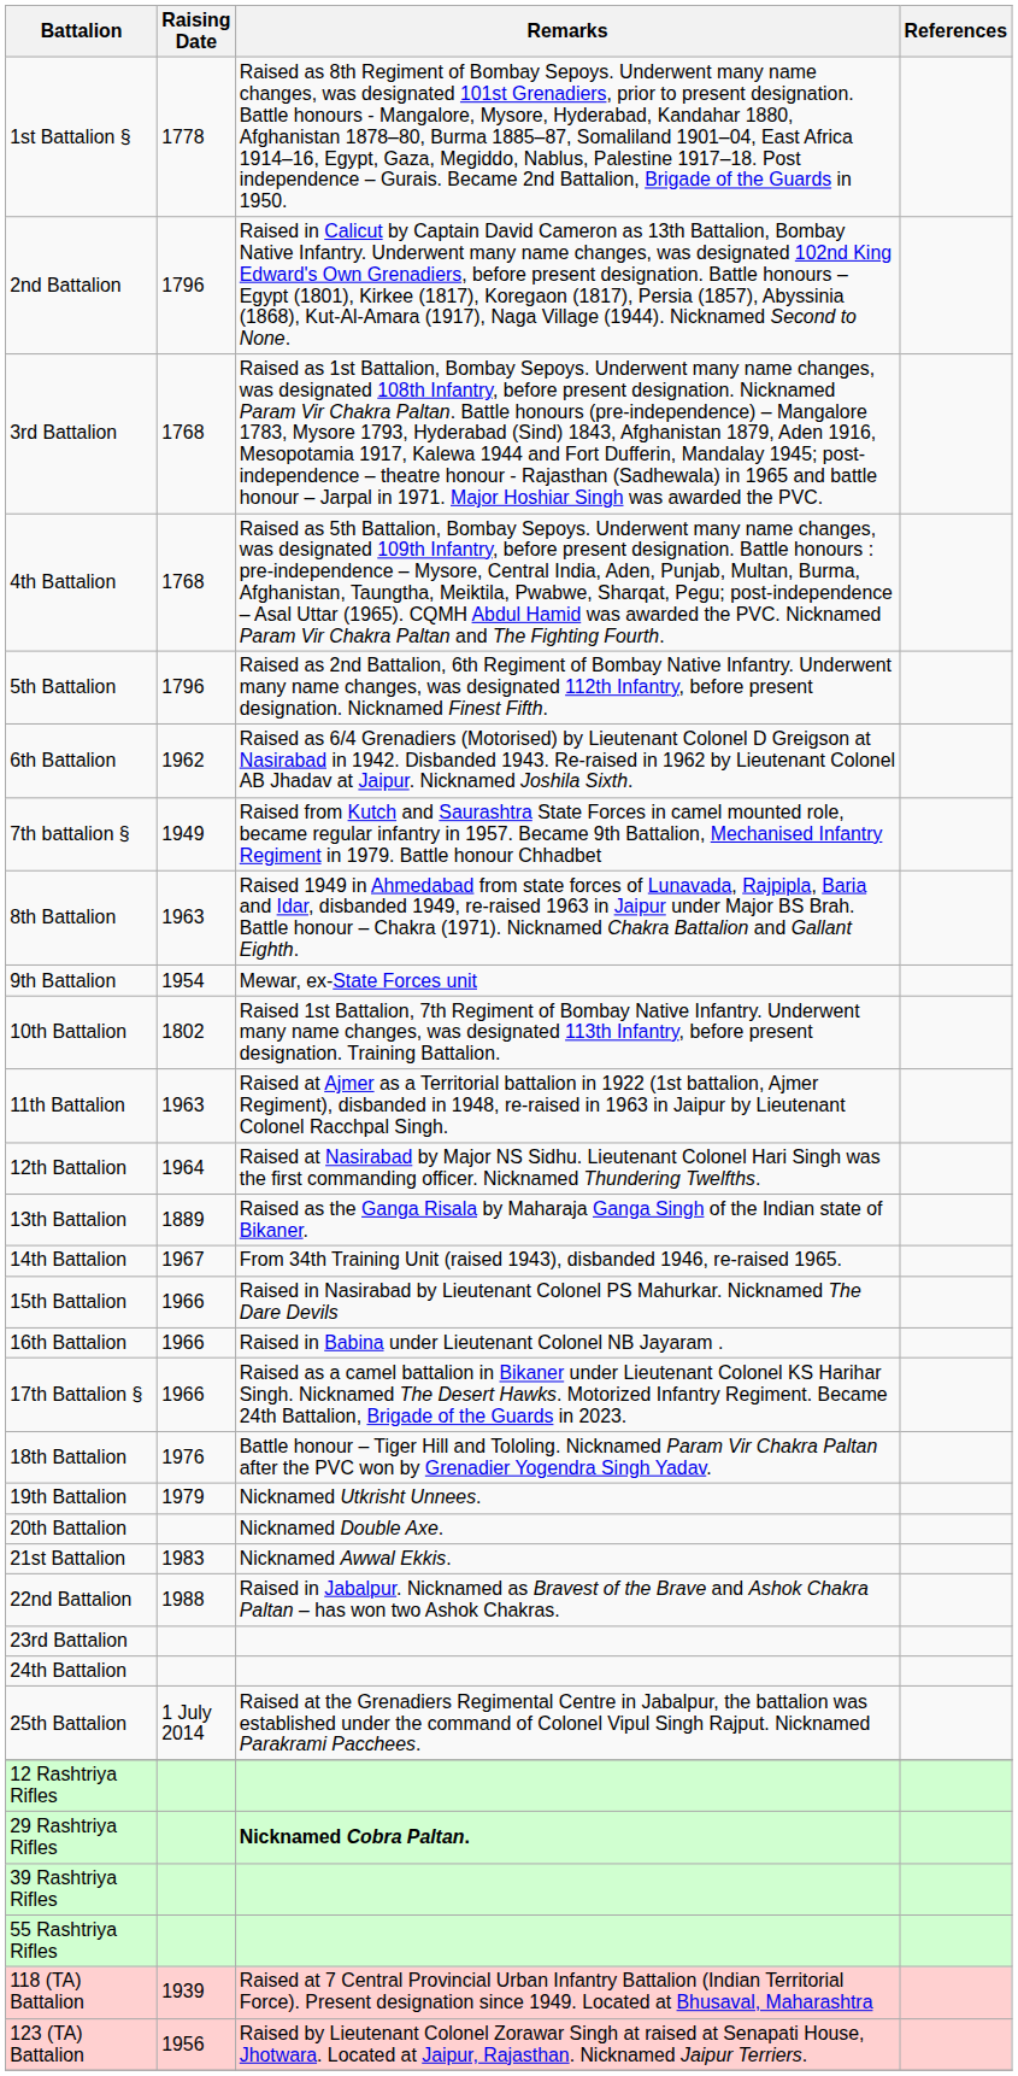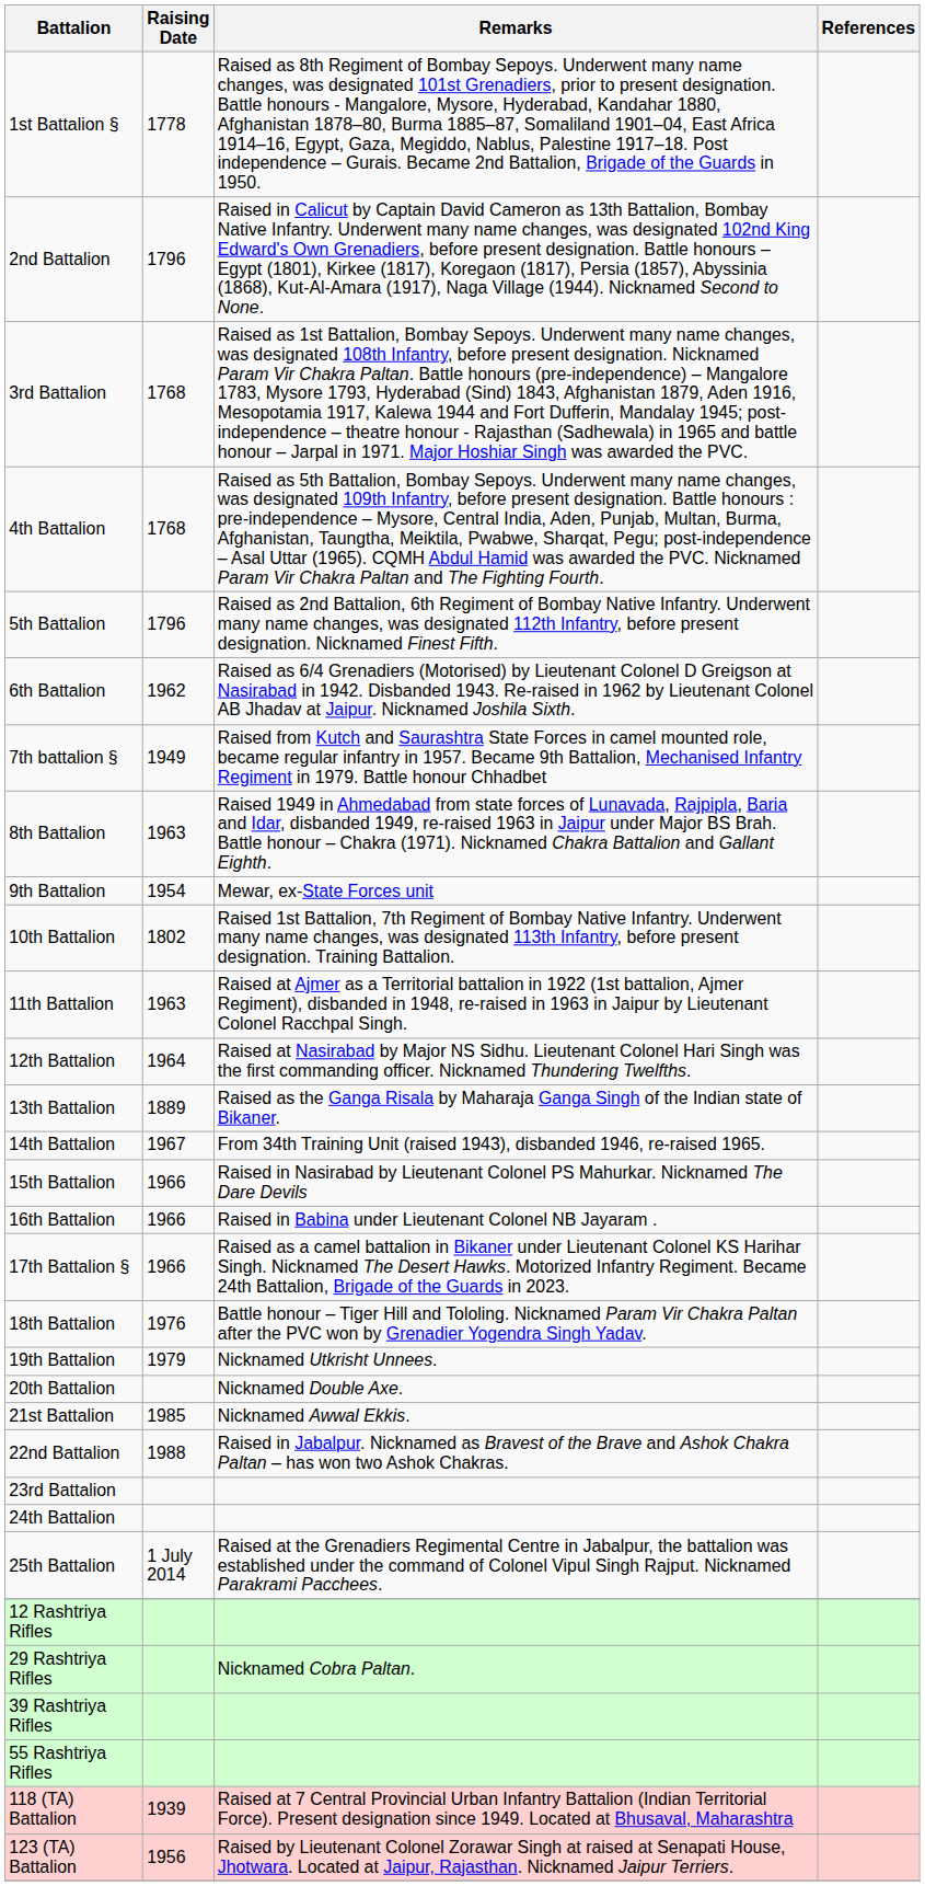21st Battalion | Raising Date: 1983 -> 1985
29 Rashtriya Rifles | Remarks: bold -> normal
